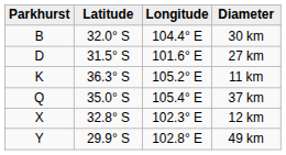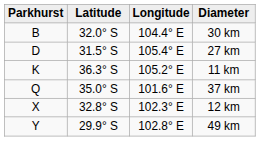27 km | Longitude: 101.6° E -> 105.4° E
37 km | Longitude: 105.4° E -> 101.6° E
